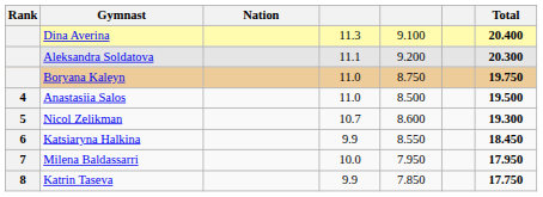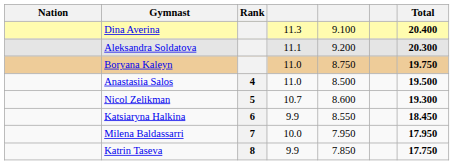columns swapped: Rank <-> Nation
